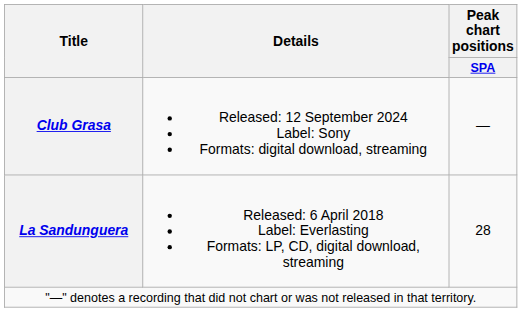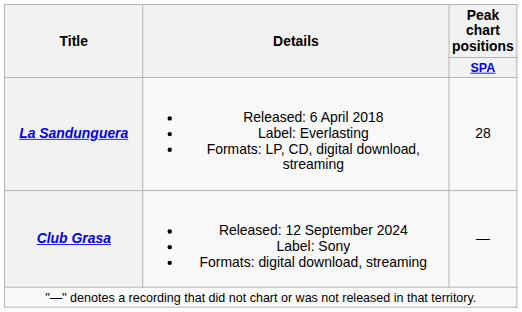rows swapped: La Sandunguera <-> Club Grasa
